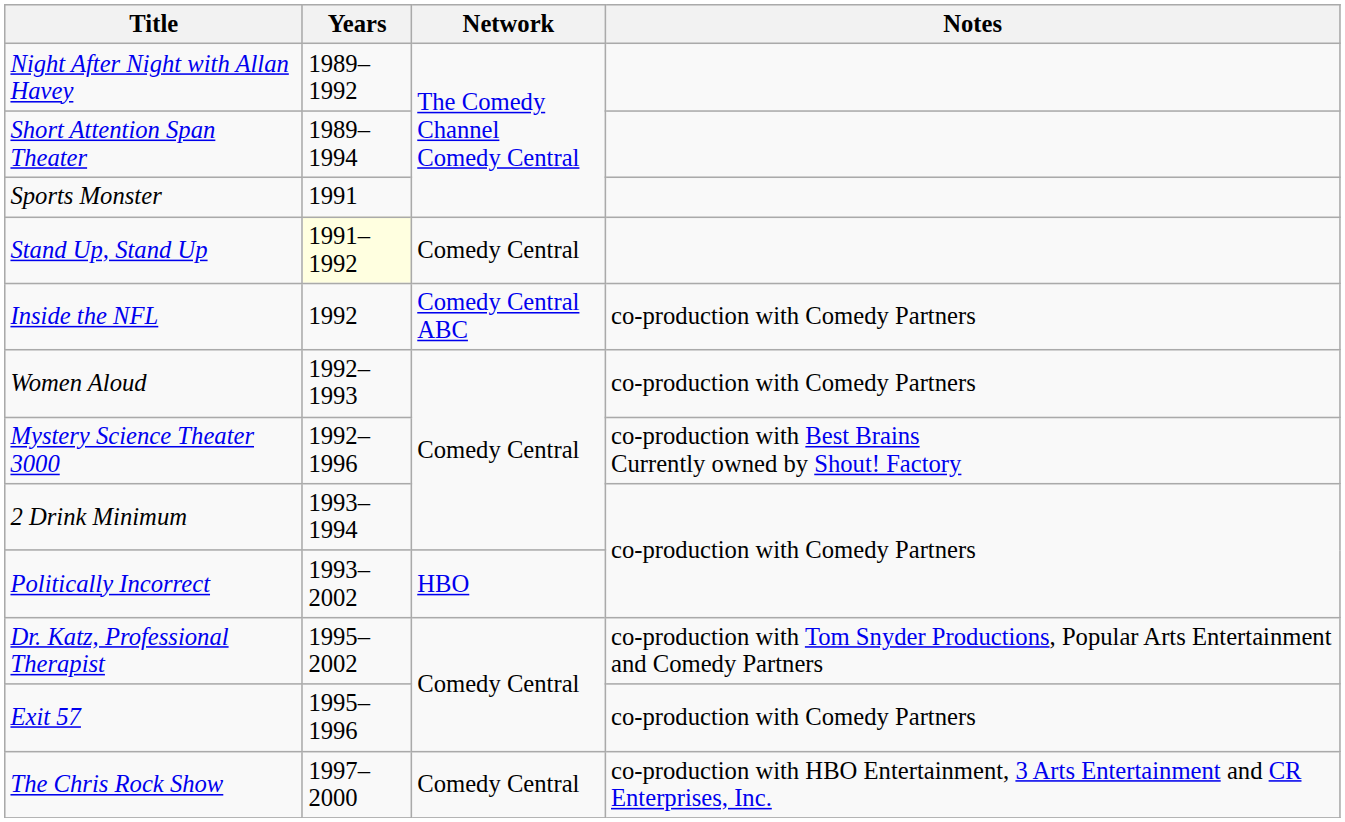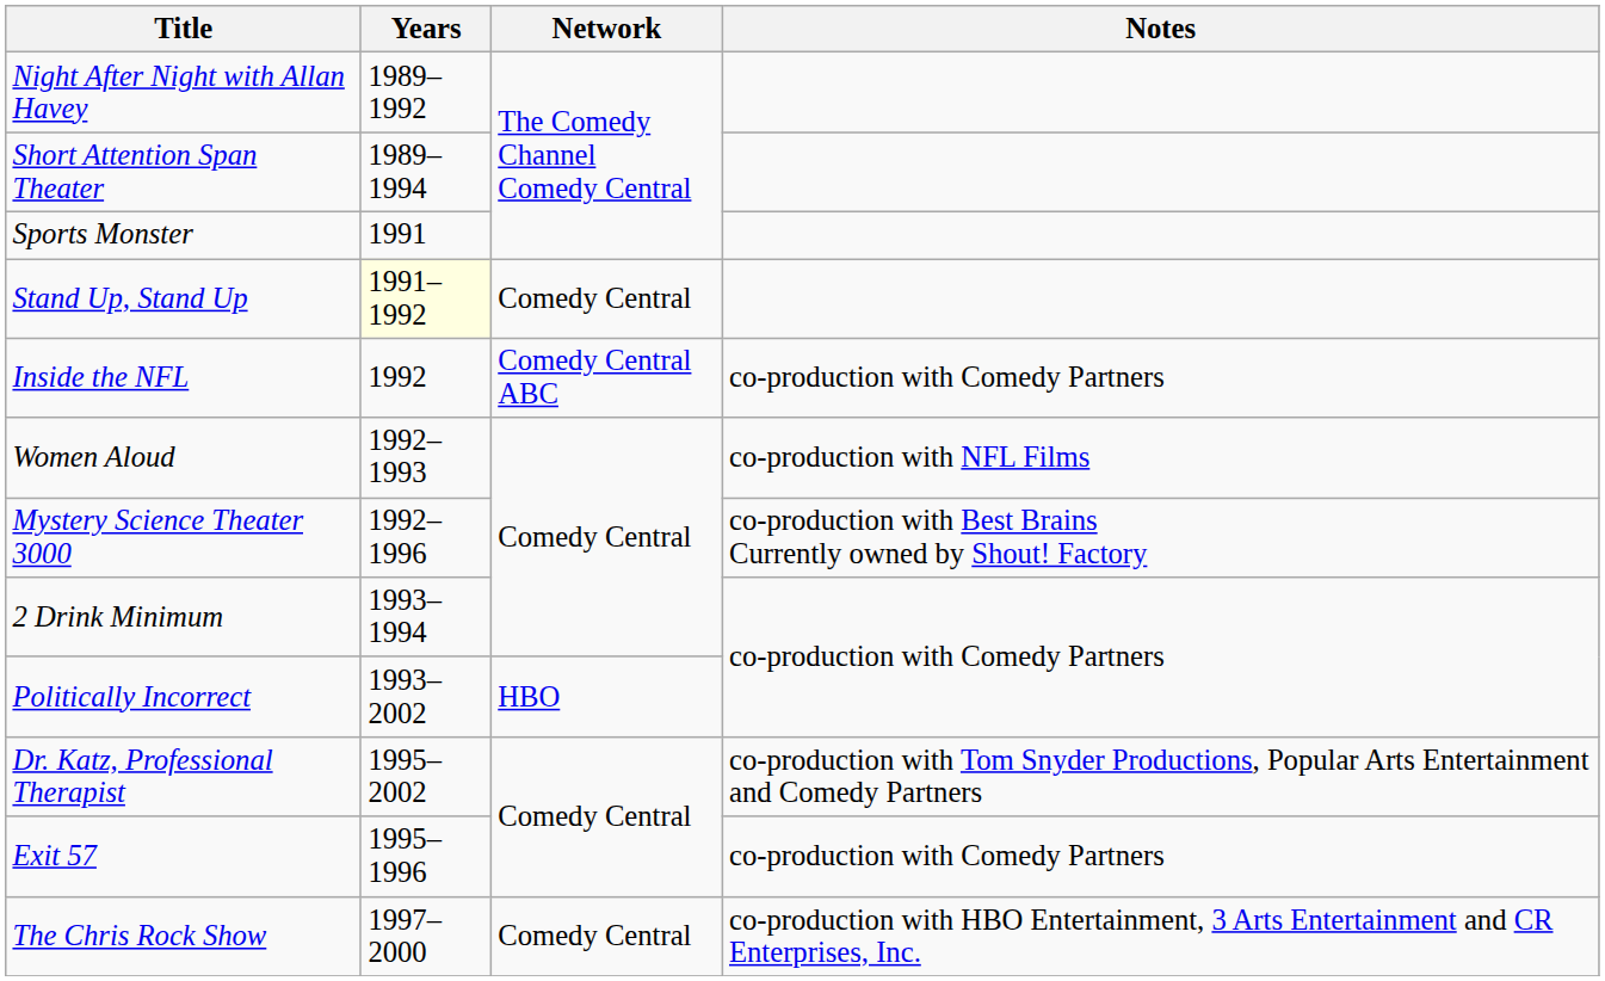Women Aloud | Notes: co-production with Comedy Partners -> co-production with NFL Films
